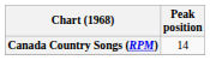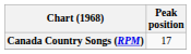Canada Country Songs (RPM) | Peak position: 14 -> 17
